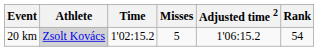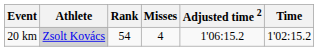columns swapped: Time <-> Rank
20 km | Misses: 5 -> 4
